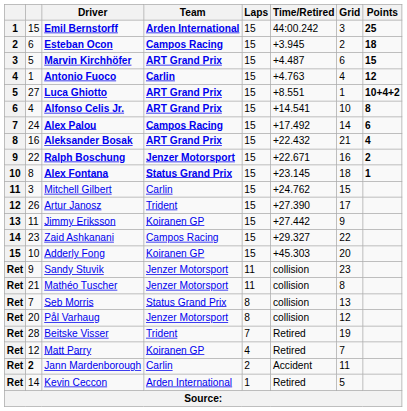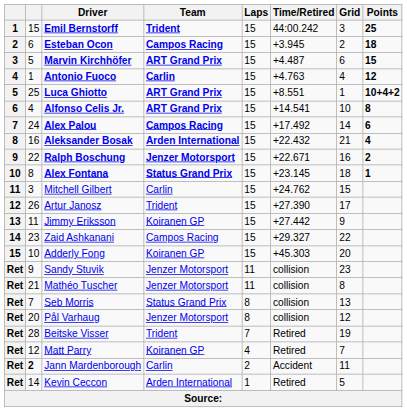Emil Bernstorff | Team: Arden International -> Trident
Luca Ghiotto | column 2: 27 -> 25
Aleksander Bosak | Team: ART Grand Prix -> Arden International
